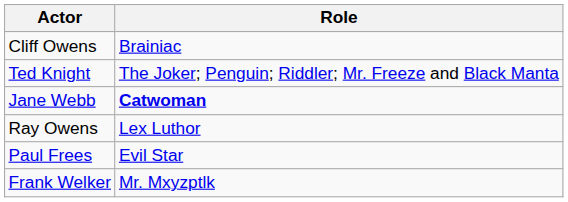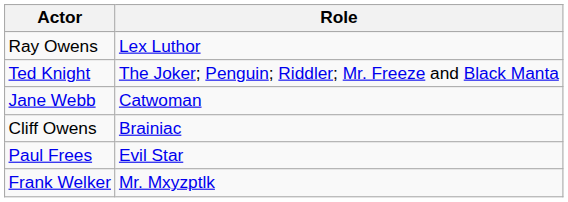rows swapped: Ray Owens <-> Cliff Owens
Jane Webb | Role: bold -> normal
